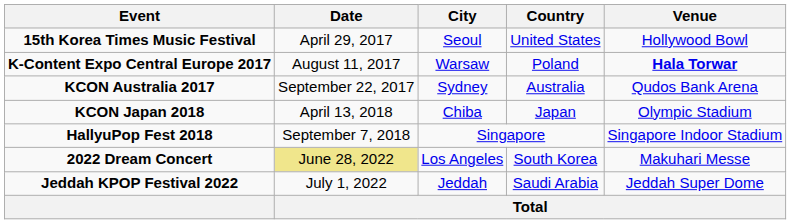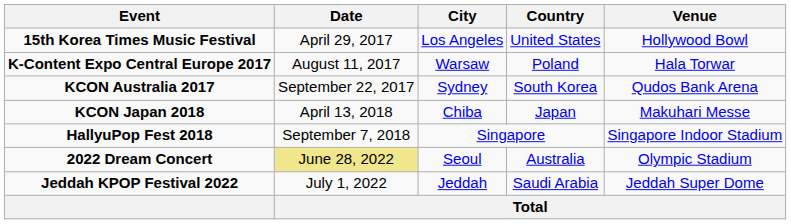15th Korea Times Music Festival | City: Seoul -> Los Angeles
K-Content Expo Central Europe 2017 | Venue: bold -> normal
KCON Australia 2017 | Country: Australia -> South Korea
KCON Japan 2018 | Venue: Olympic Stadium -> Makuhari Messe
2022 Dream Concert | City: Los Angeles -> Seoul
2022 Dream Concert | Country: South Korea -> Australia
2022 Dream Concert | Venue: Makuhari Messe -> Olympic Stadium
